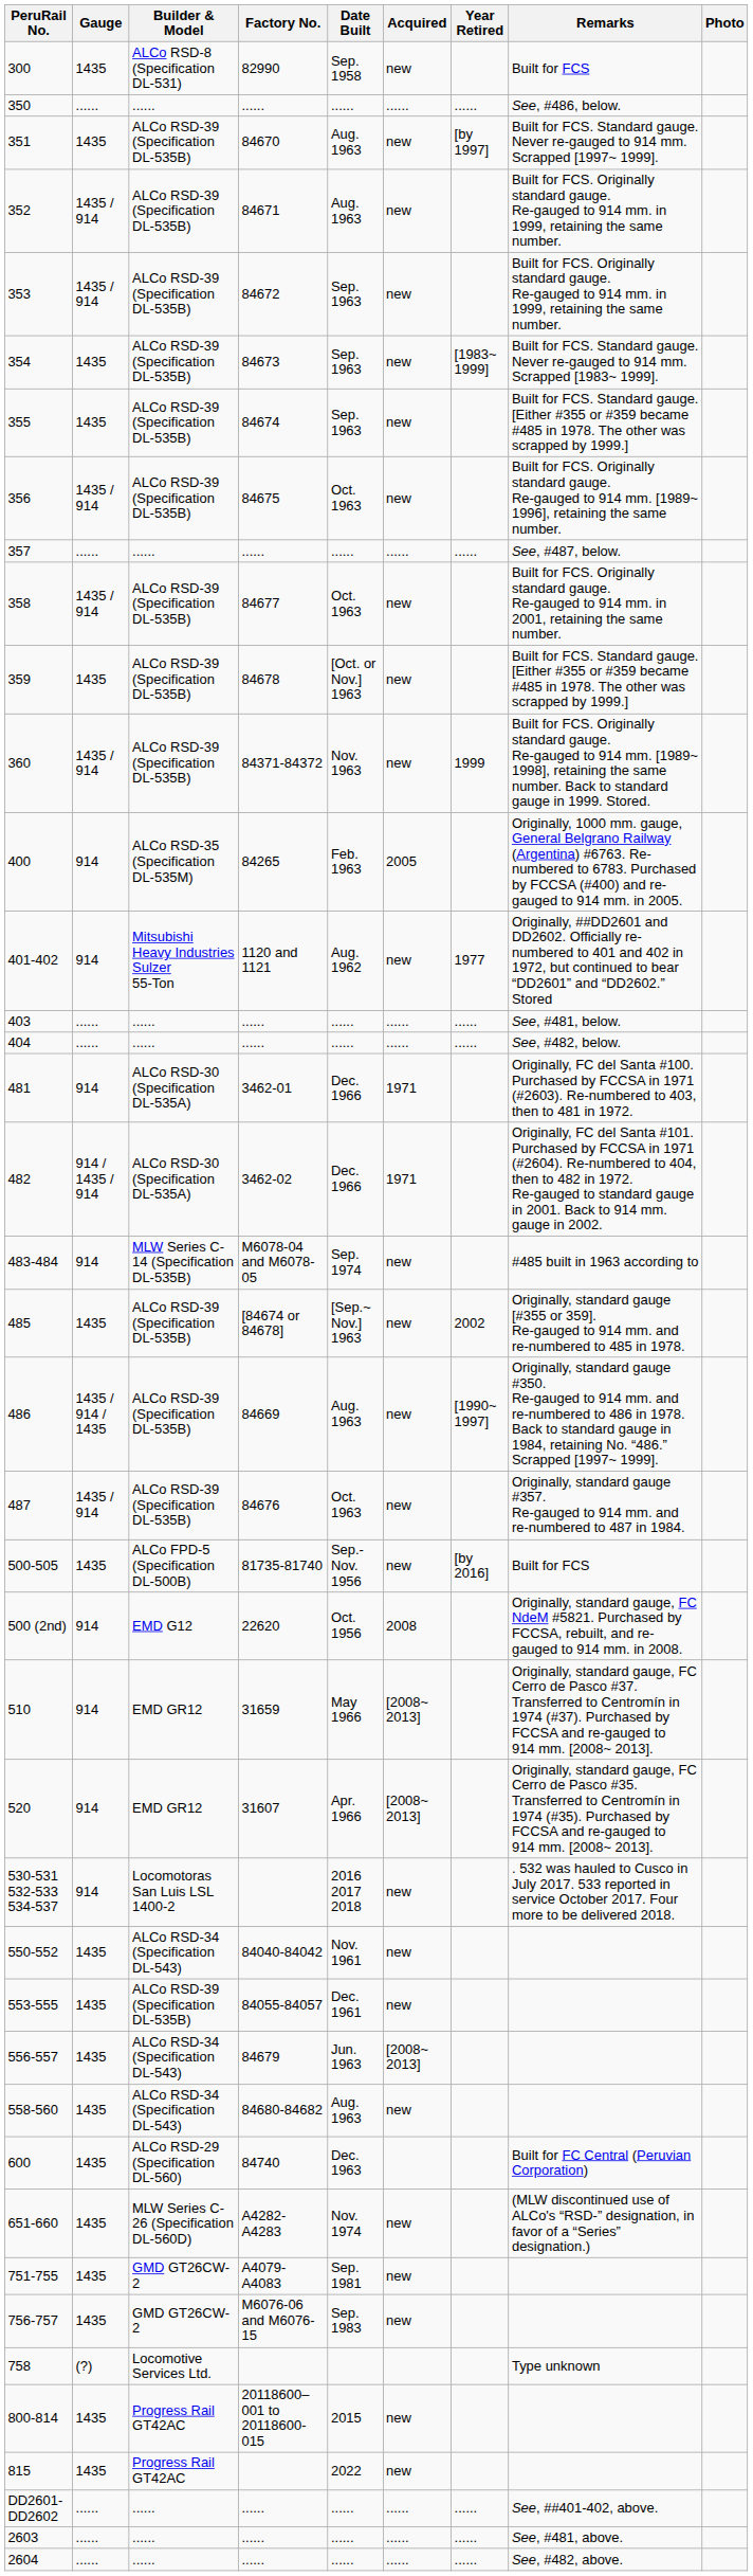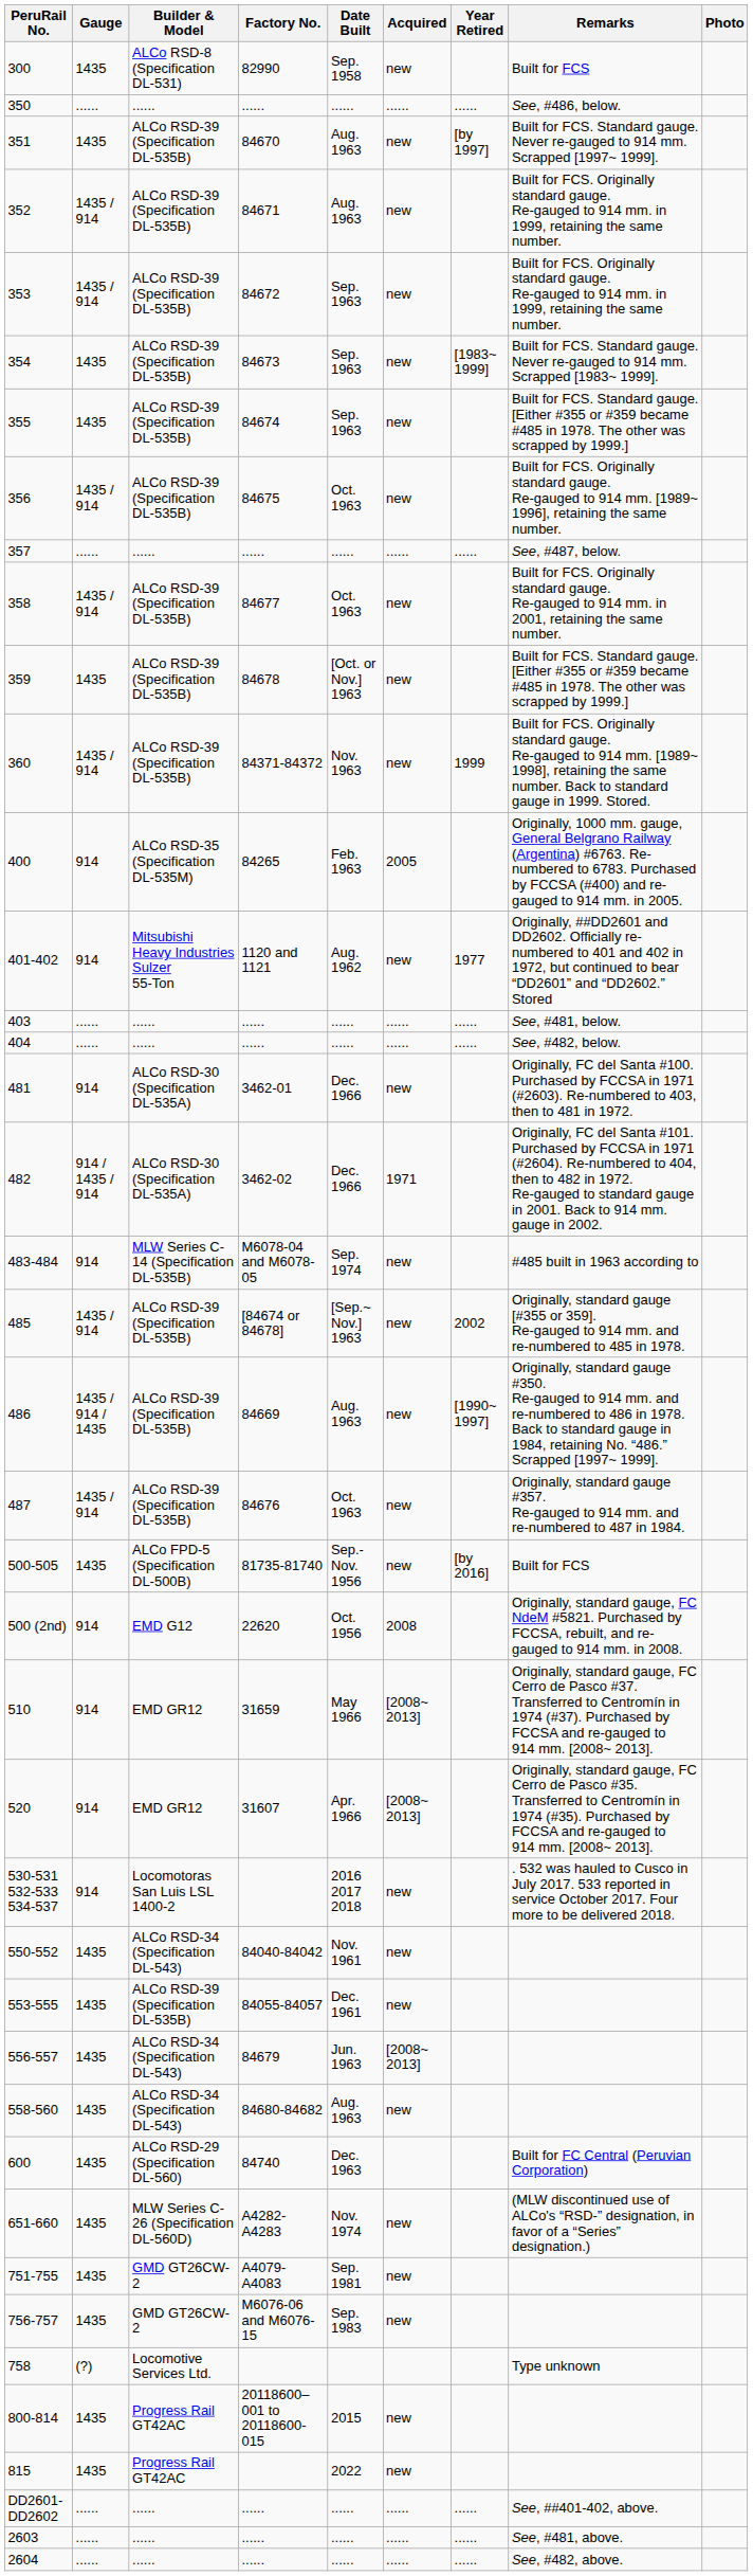481 | Acquired: 1971 -> new
485 | Gauge: 1435 -> 1435 / 914
